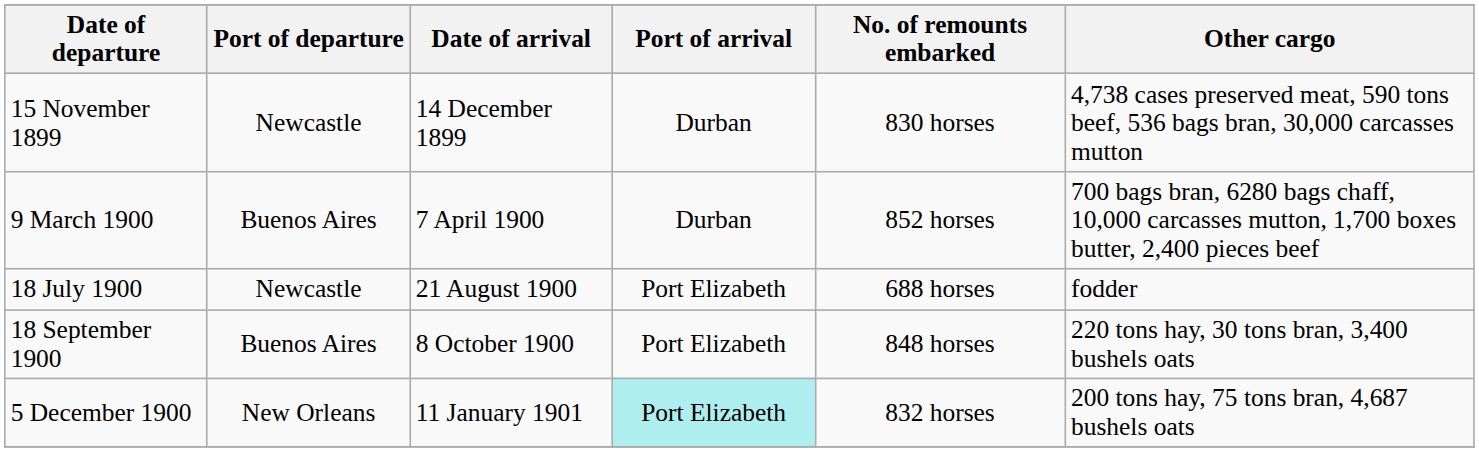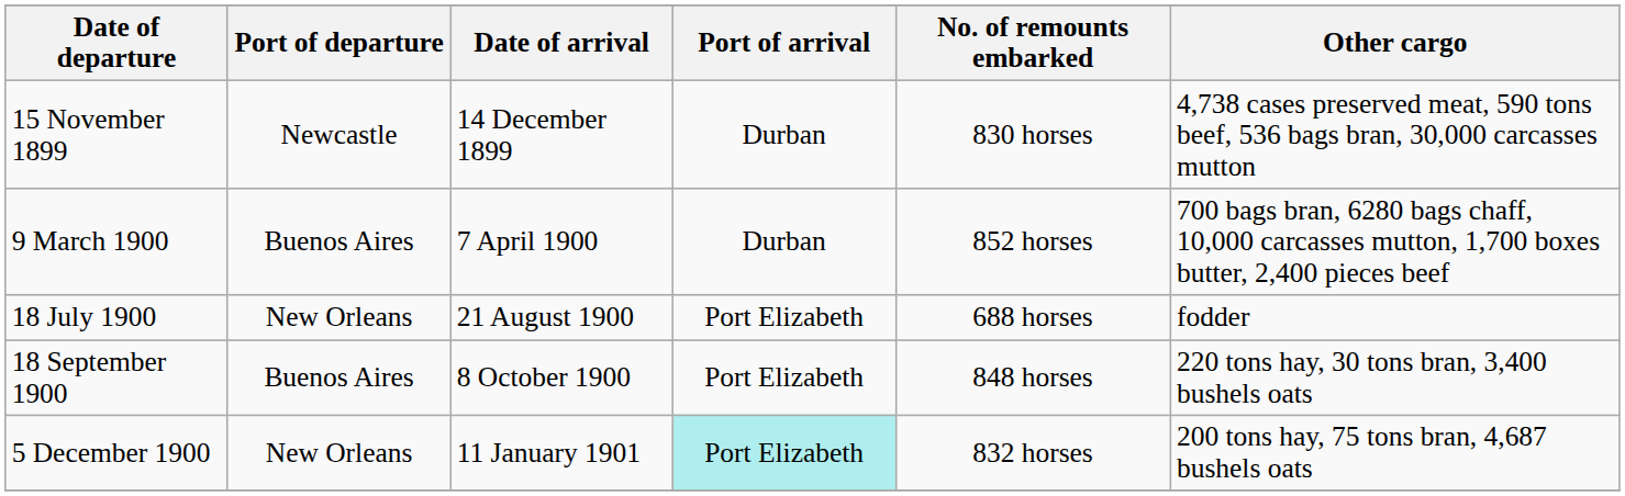18 July 1900 | Port of departure: Newcastle -> New Orleans
